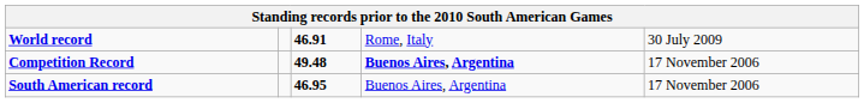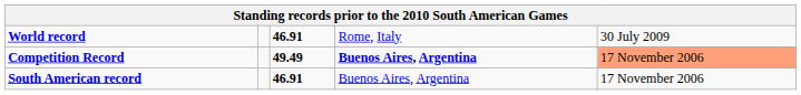Competition Record | column 3: 49.48 -> 49.49
Competition Record | column 5: no background -> lightsalmon background
South American record | column 3: 46.95 -> 46.91
